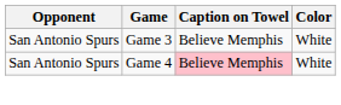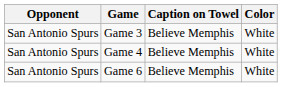Game 4 | Caption on Towel: pink background -> no background
+ row: San Antonio Spurs | Game 6 | Believe Memphis | White
